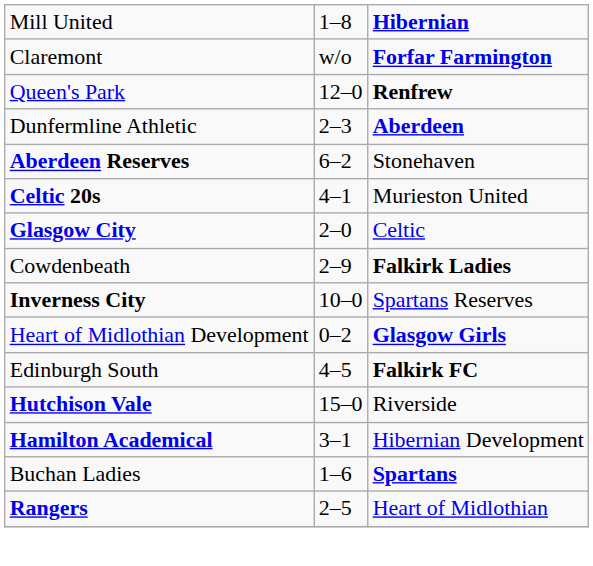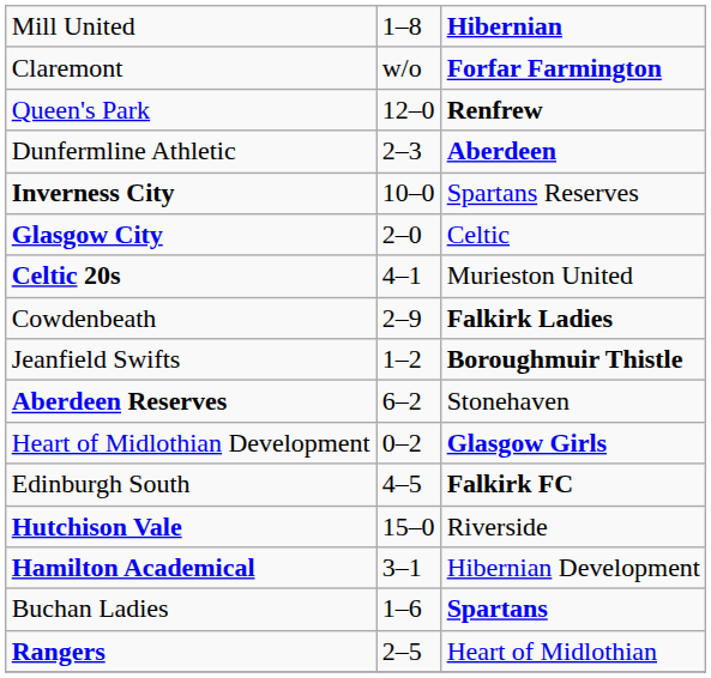rows swapped: Inverness City <-> Aberdeen Reserves
rows swapped: Glasgow City <-> Celtic 20s
+ row: Jeanfield Swifts | 1–2 | Boroughmuir Thistle
